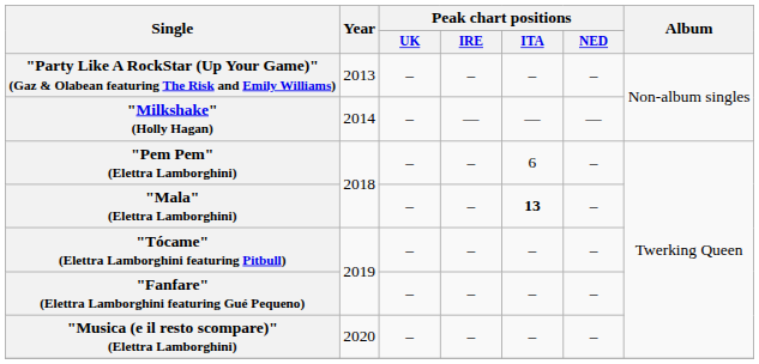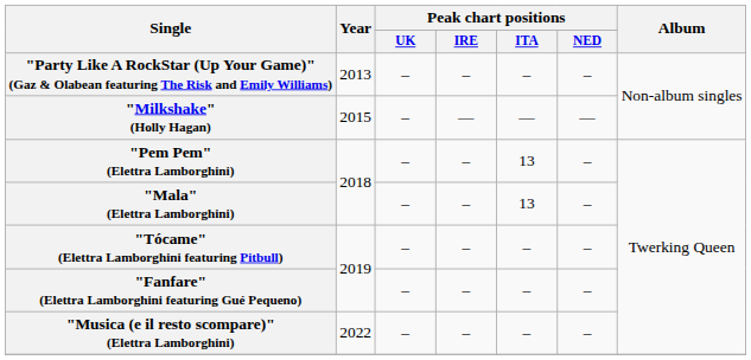"Milkshake" (Holly Hagan) | Year: 2014 -> 2015
"Pem Pem" (Elettra Lamborghini) | Peak chart positions / ITA: 6 -> 13
"Mala" (Elettra Lamborghini) | Peak chart positions / ITA: bold -> normal
"Musica (e il resto scompare)" (Elettra Lamborghini) | Year: 2020 -> 2022
